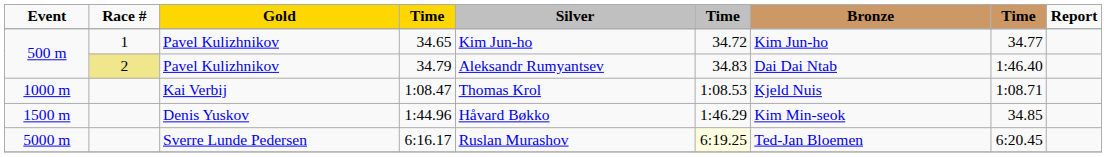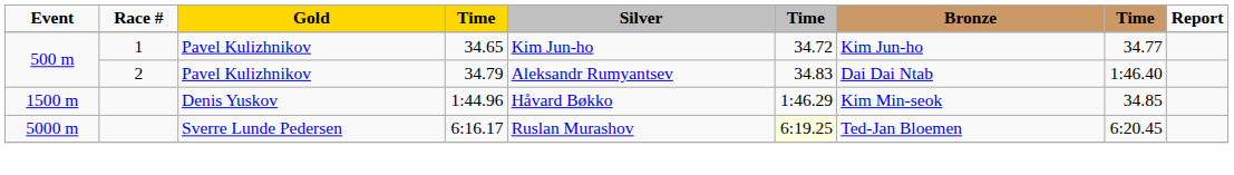34.79 | Race #: khaki background -> no background
- row: 1000 m | Kai Verbij | 1:08.47 | Thomas Krol | 1:08.53 | Kjeld Nuis | 1:08.71
